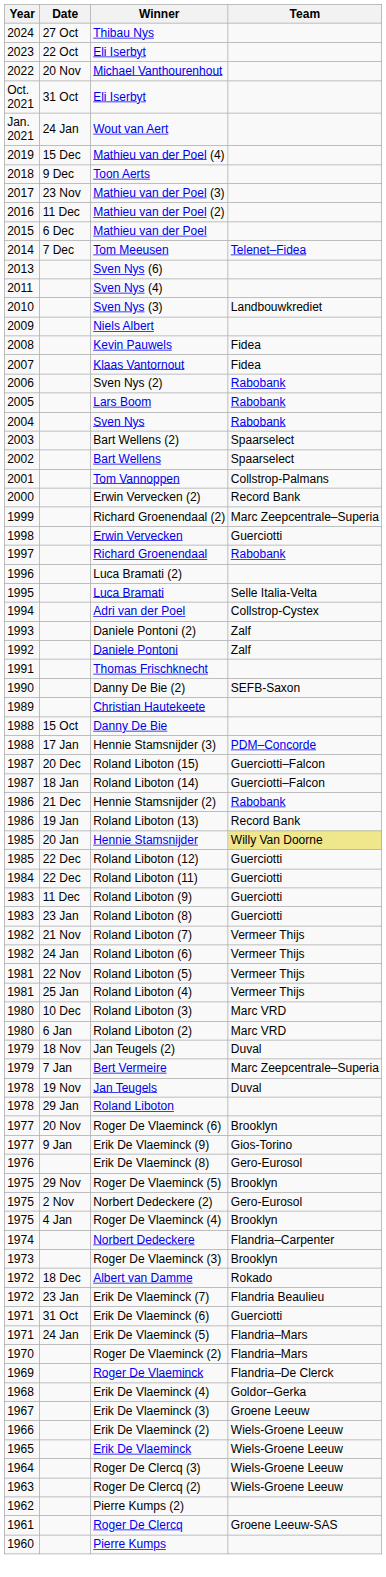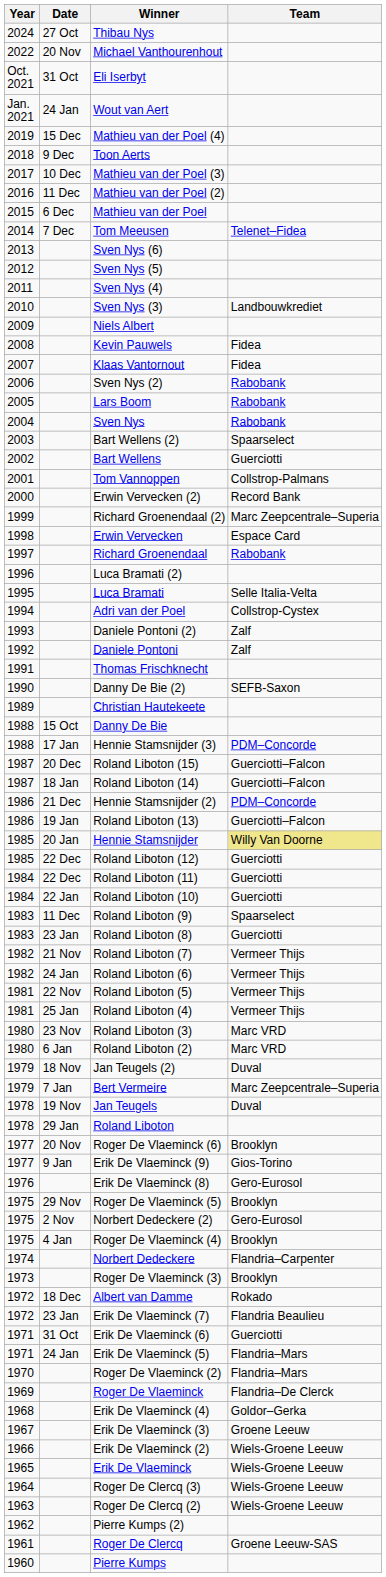- row: 2023 | 22 Oct | Eli Iserbyt
Mathieu van der Poel (3) | Date: 23 Nov -> 10 Dec
+ row: 2012 | Sven Nys (5)
Bart Wellens | Team: Spaarselect -> Guerciotti
Erwin Vervecken | Team: Guerciotti -> Espace Card
Hennie Stamsnijder (2) | Team: Rabobank -> PDM–Concorde
Roland Liboton (13) | Team: Record Bank -> Guerciotti–Falcon
+ row: 1984 | 22 Jan | Roland Liboton (10) | Guerciotti
Roland Liboton (9) | Team: Guerciotti -> Spaarselect
Roland Liboton (3) | Date: 10 Dec -> 23 Nov
